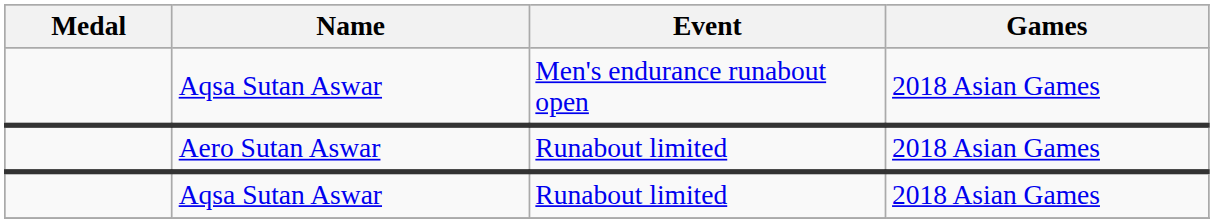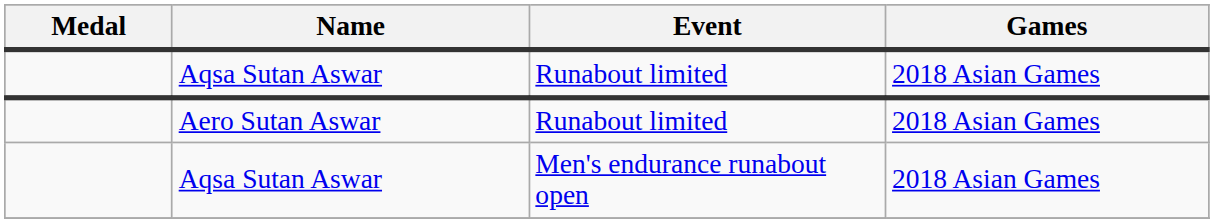rows swapped: Aqsa Sutan Aswar / Men's endurance runabout open <-> Aqsa Sutan Aswar / Runabout limited
